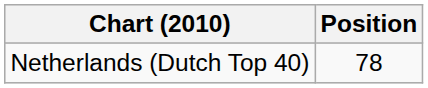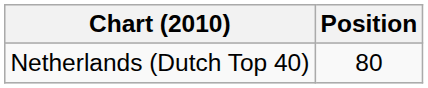Netherlands (Dutch Top 40) | Position: 78 -> 80
